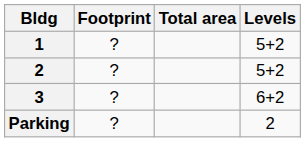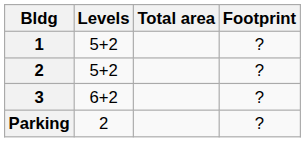columns swapped: Levels <-> Footprint
